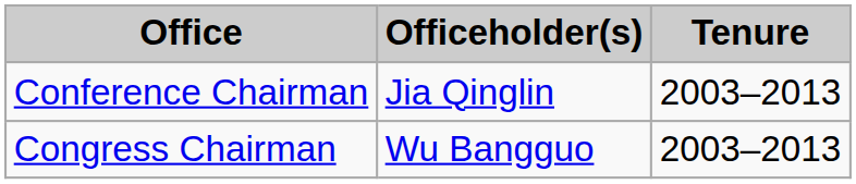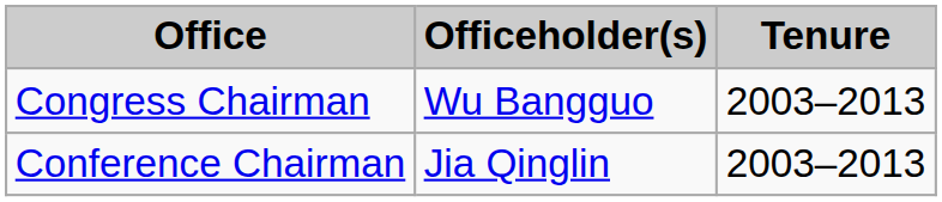rows swapped: Congress Chairman <-> Conference Chairman
